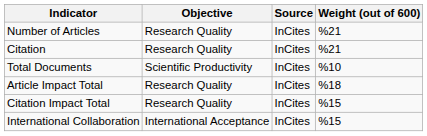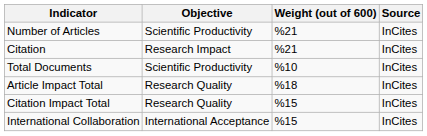columns swapped: Weight (out of 600) <-> Source
Number of Articles | Objective: Research Quality -> Scientific Productivity
Citation | Objective: Research Quality -> Research Impact
